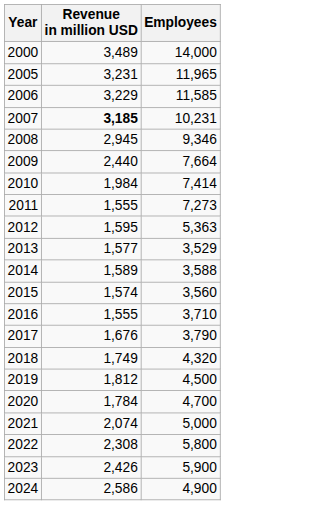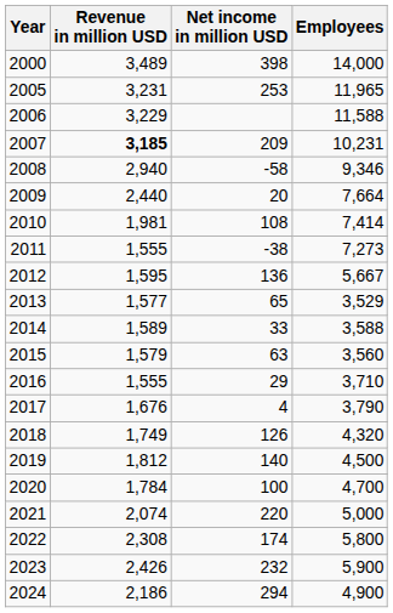+ column: Net income in million USD | 398 | 253 | 209 | -58 | 20 | 108 | -38 | 136 | 65 | 33 | 63 | 29 | 4 | 126 | 140 | 100 | 220 | 174 | 232 | 294
2006 | Employees: 11,585 -> 11,588
2008 | Revenue in million USD: 2,945 -> 2,940
2010 | Revenue in million USD: 1,984 -> 1,981
2012 | Employees: 5,363 -> 5,667
2015 | Revenue in million USD: 1,574 -> 1,579
2024 | Revenue in million USD: 2,586 -> 2,186
